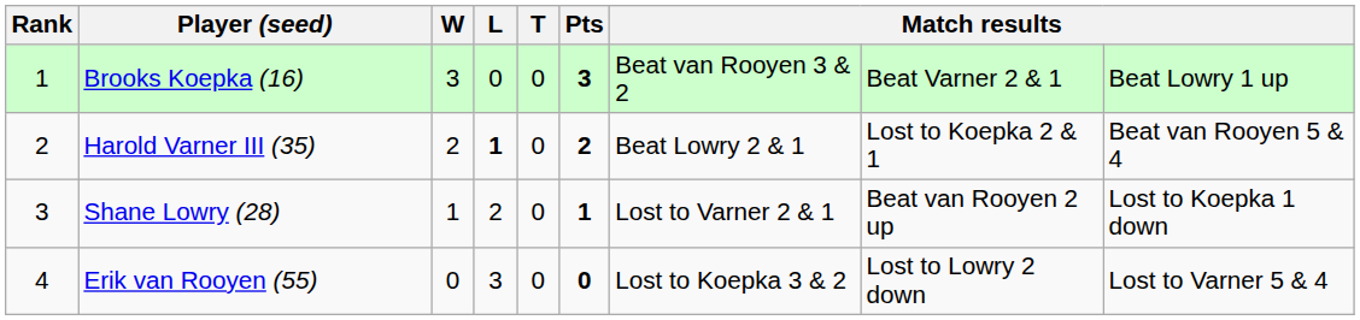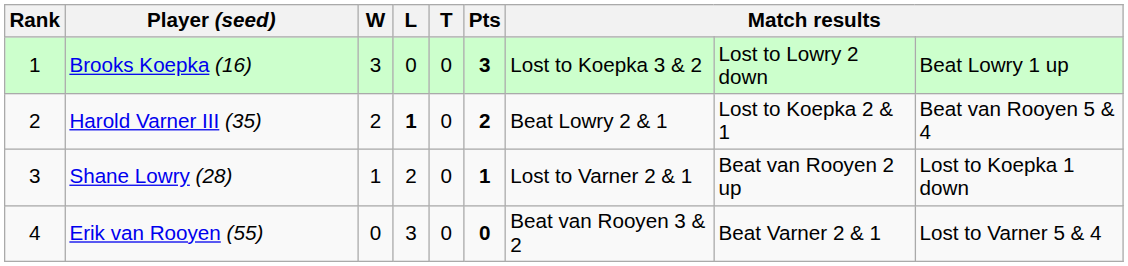Brooks Koepka (16) | column 7: Beat van Rooyen 3 & 2 -> Lost to Koepka 3 & 2
Brooks Koepka (16) | column 8: Beat Varner 2 & 1 -> Lost to Lowry 2 down
Erik van Rooyen (55) | column 7: Lost to Koepka 3 & 2 -> Beat van Rooyen 3 & 2
Erik van Rooyen (55) | column 8: Lost to Lowry 2 down -> Beat Varner 2 & 1
